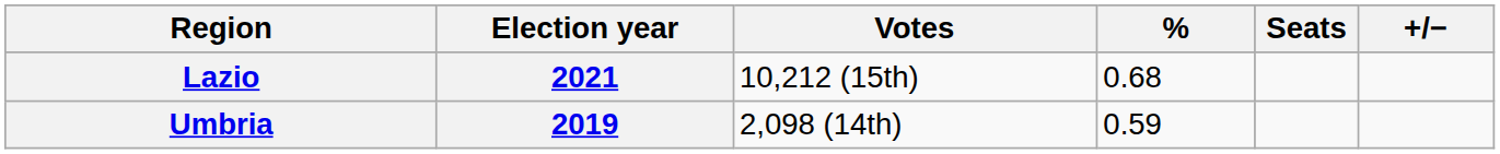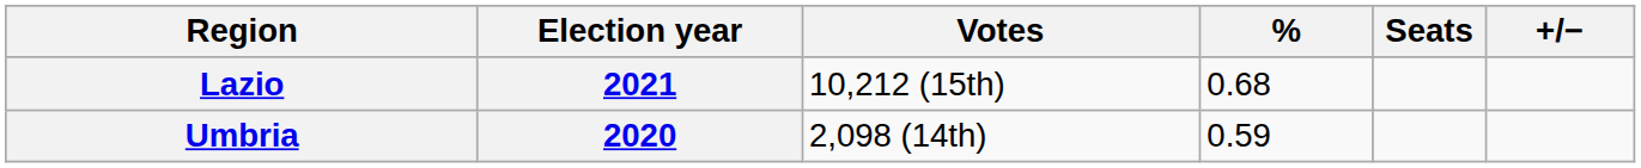Umbria | Election year: 2019 -> 2020
